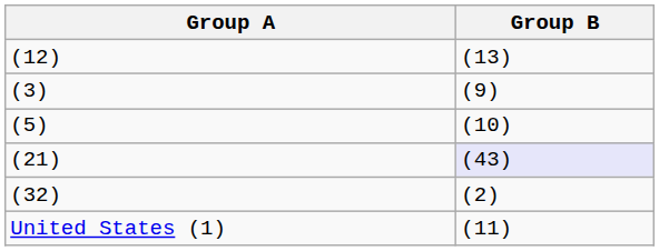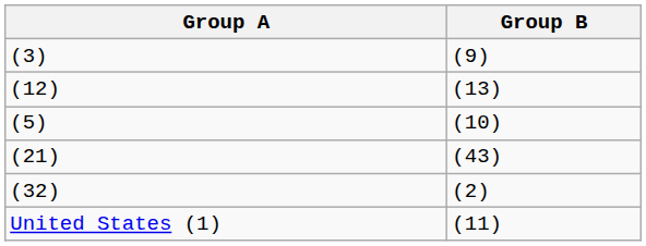rows swapped: (3) <-> (12)
(21) | Group B: lavender background -> no background
